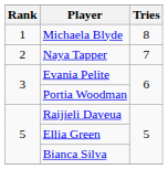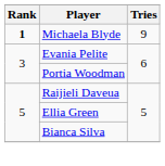Michaela Blyde | Rank: normal -> bold
Michaela Blyde | Tries: 8 -> 9
- row: 2 | Naya Tapper | 7
